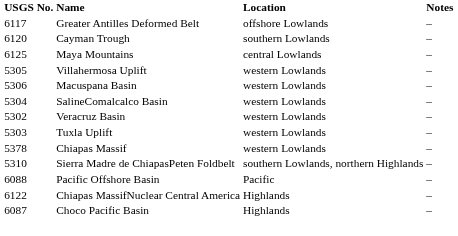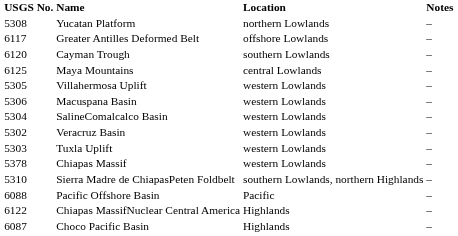+ row: 5308 | Yucatan Platform | northern Lowlands | –
